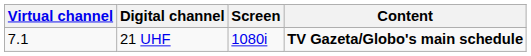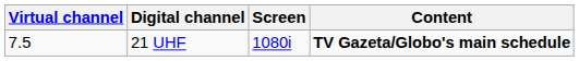21 UHF | Virtual channel: 7.1 -> 7.5
